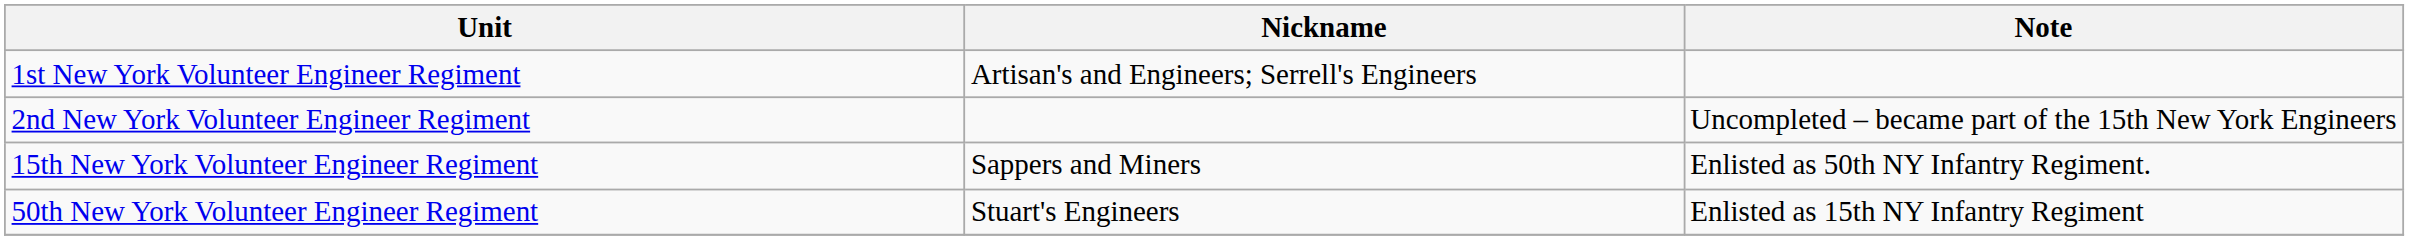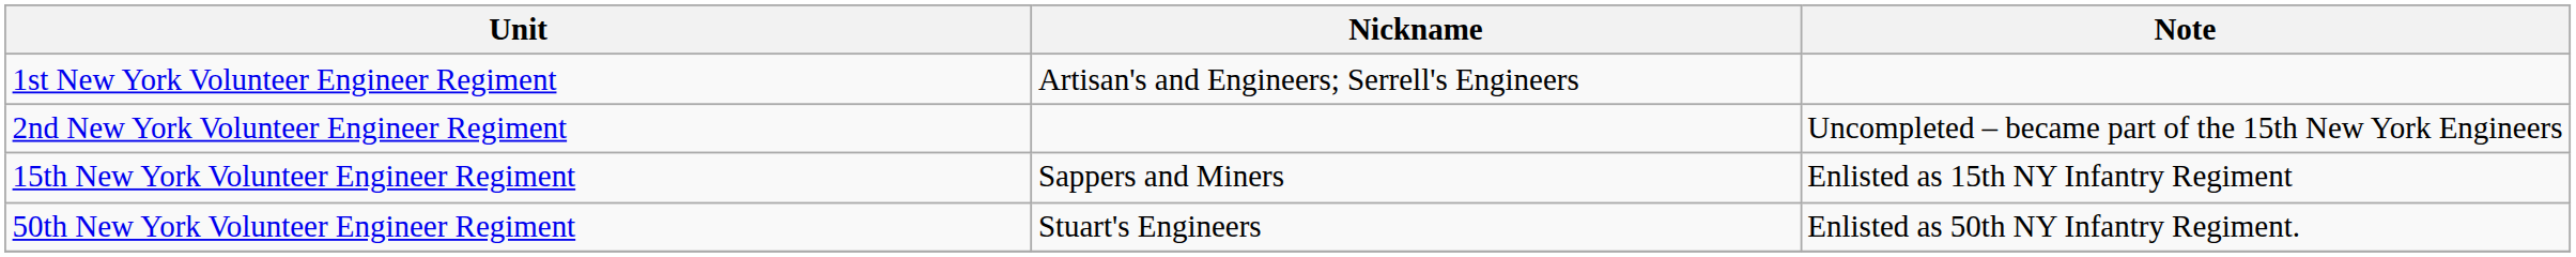15th New York Volunteer Engineer Regiment | Note: Enlisted as 50th NY Infantry Regiment. -> Enlisted as 15th NY Infantry Regiment
50th New York Volunteer Engineer Regiment | Note: Enlisted as 15th NY Infantry Regiment -> Enlisted as 50th NY Infantry Regiment.
